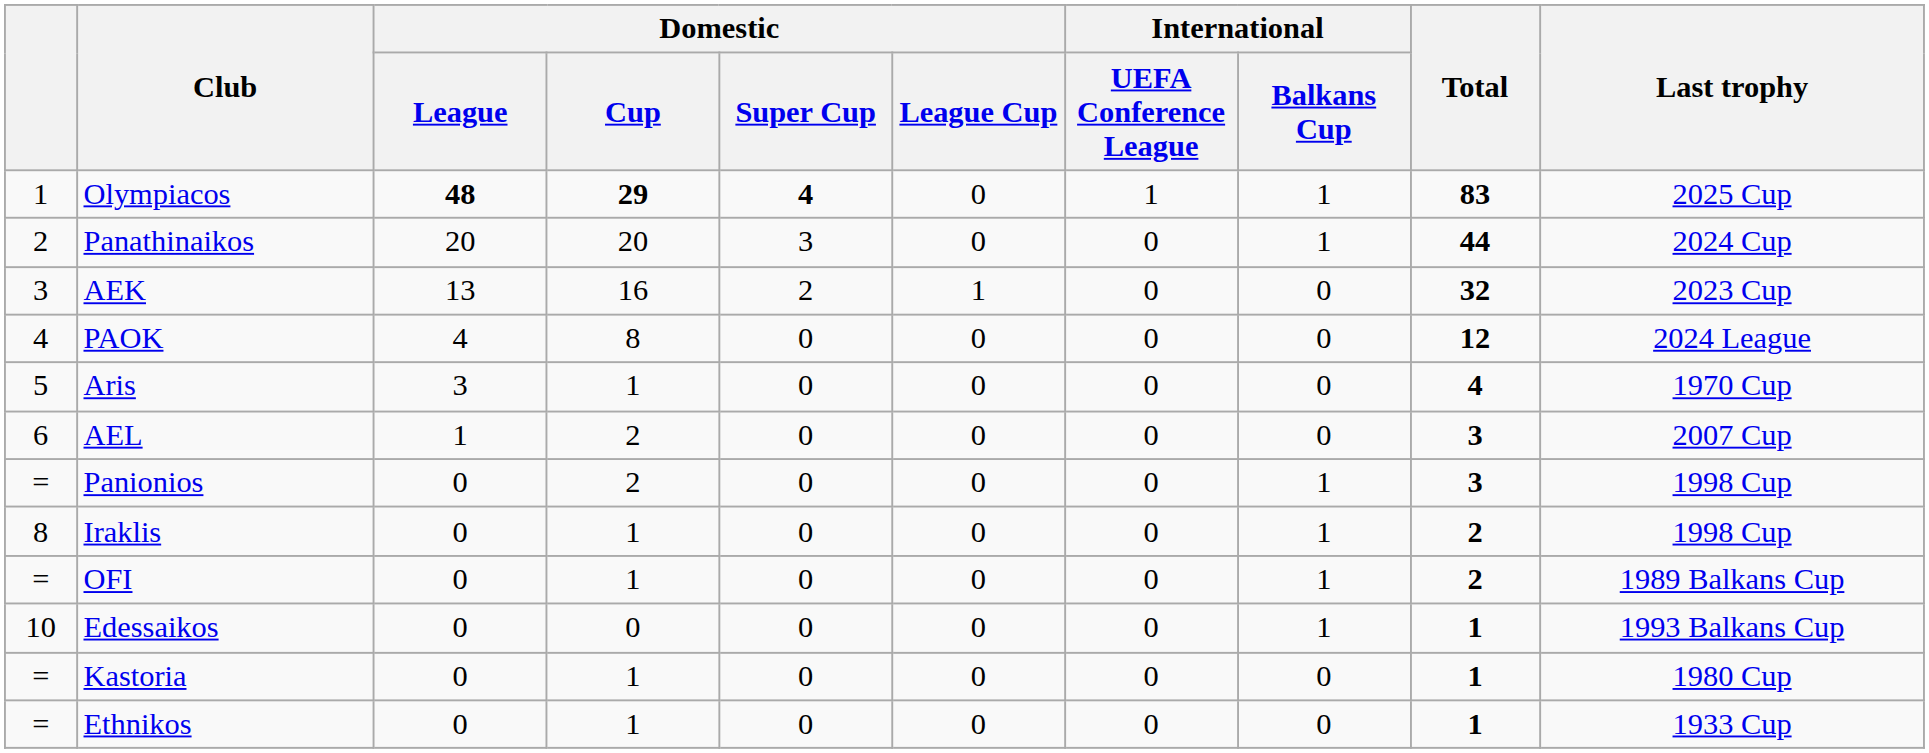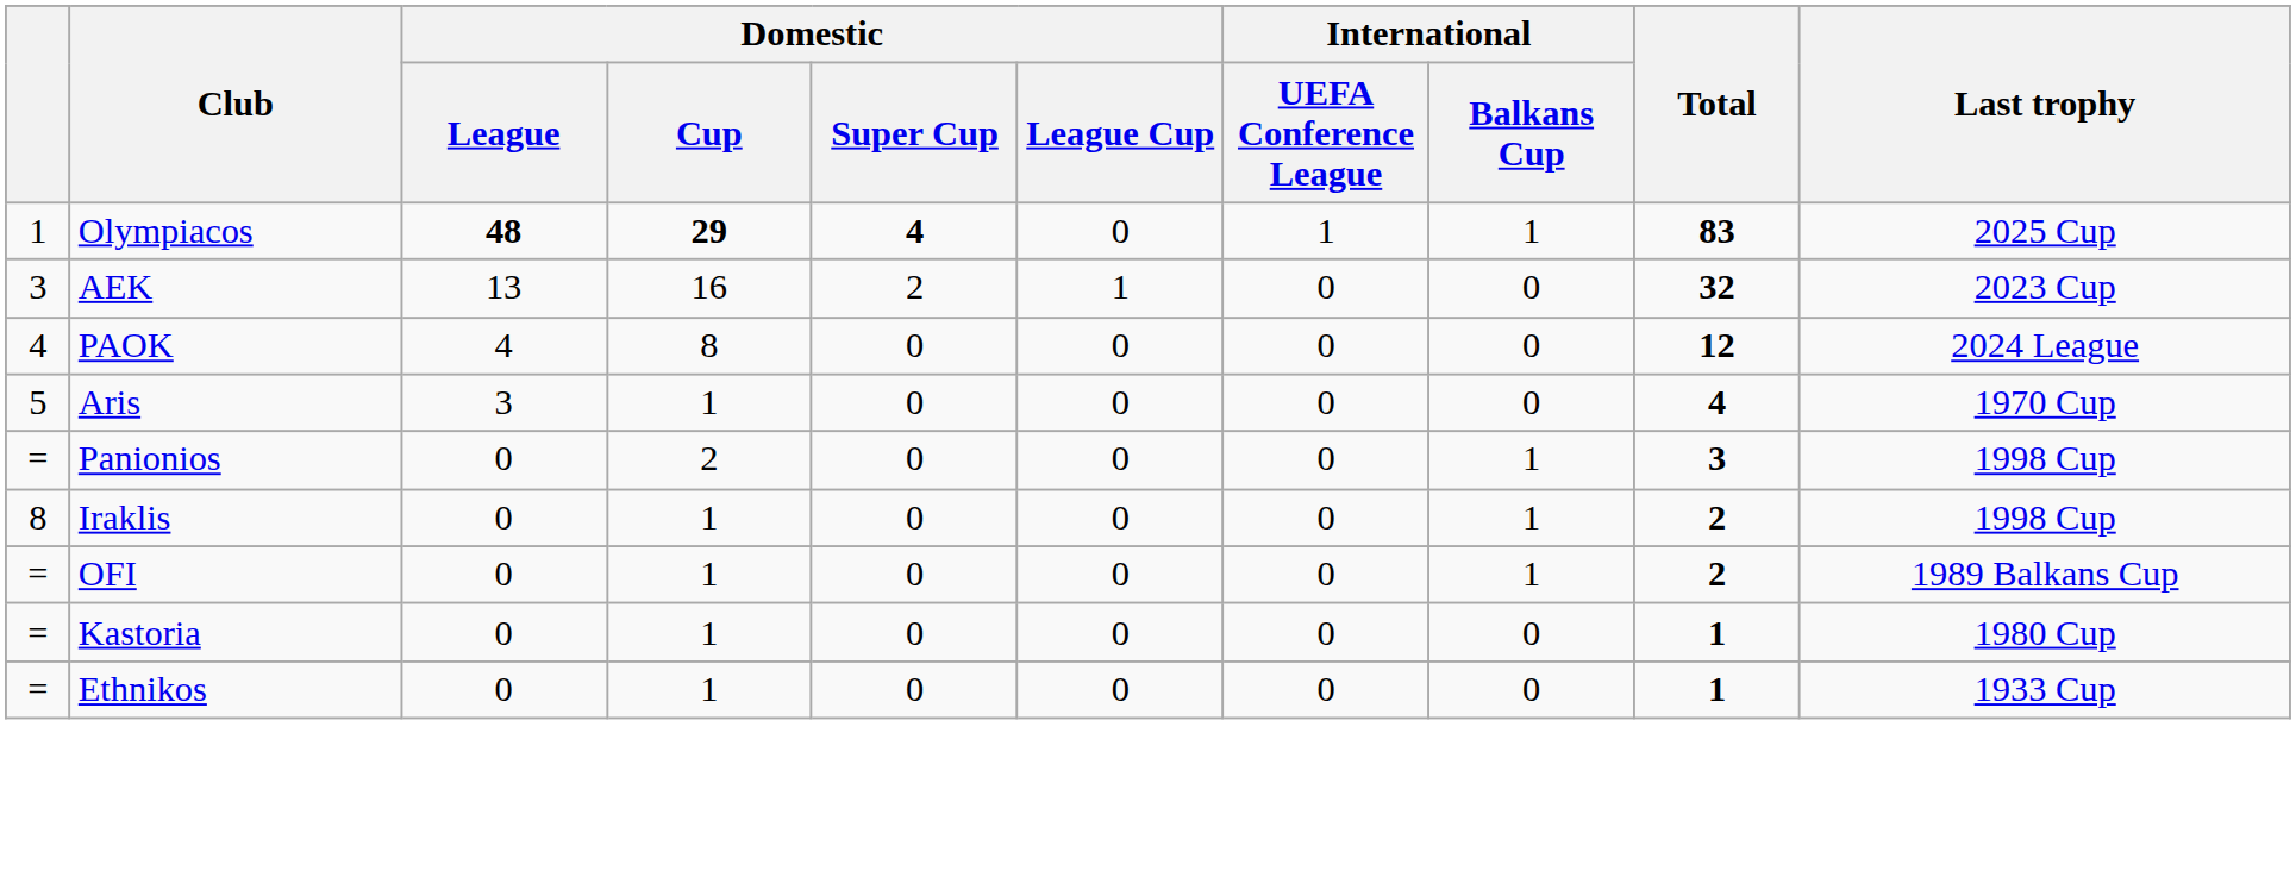- row: 2 | Panathinaikos | 20 | 20 | 3 | 0 | 0 | 1 | 44 | 2024 Cup
- row: 6 | AEL | 1 | 2 | 0 | 0 | 0 | 0 | 3 | 2007 Cup
- row: 10 | Edessaikos | 0 | 0 | 0 | 0 | 0 | 1 | 1 | 1993 Balkans Cup
